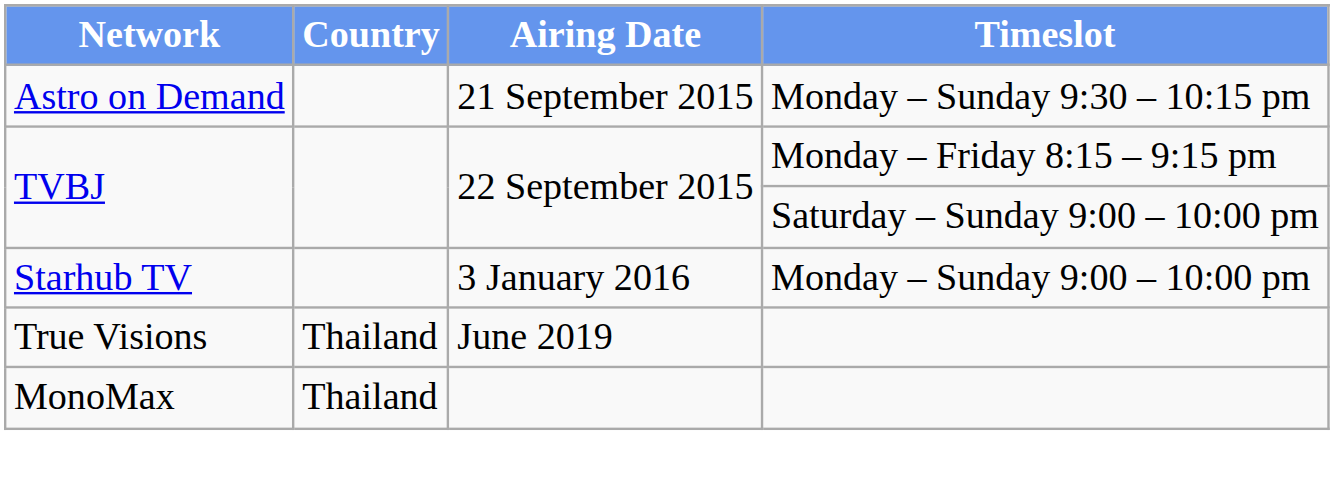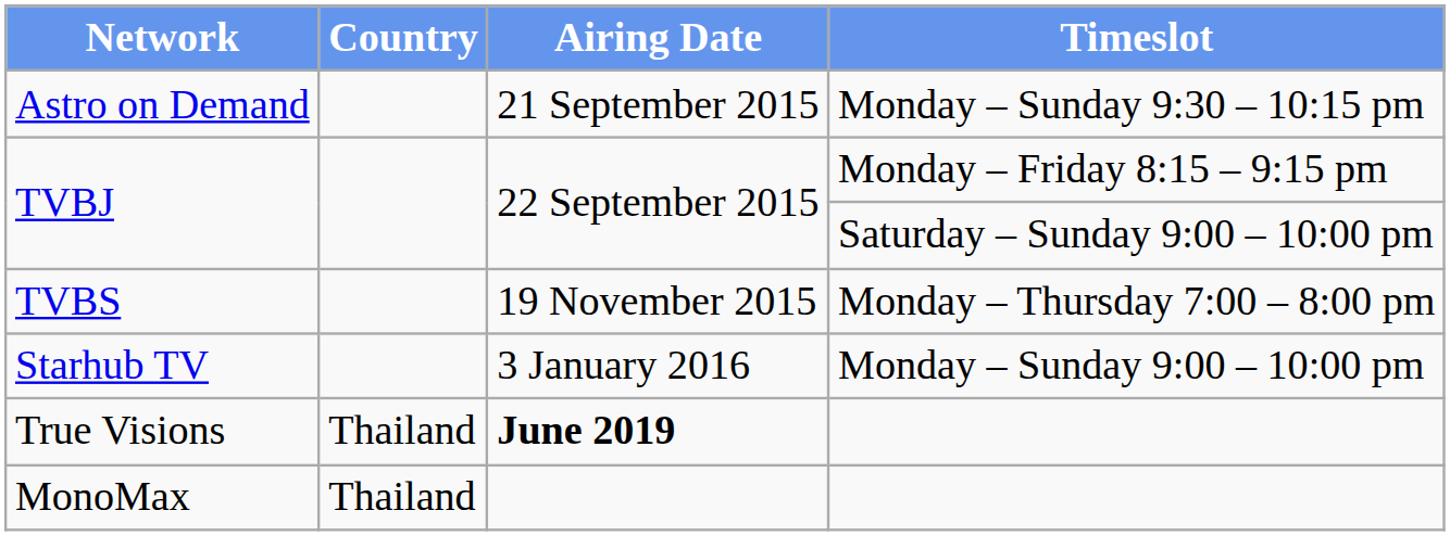+ row: TVBS | 19 November 2015 | Monday – Thursday 7:00 – 8:00 pm
True Visions | Airing Date: normal -> bold
